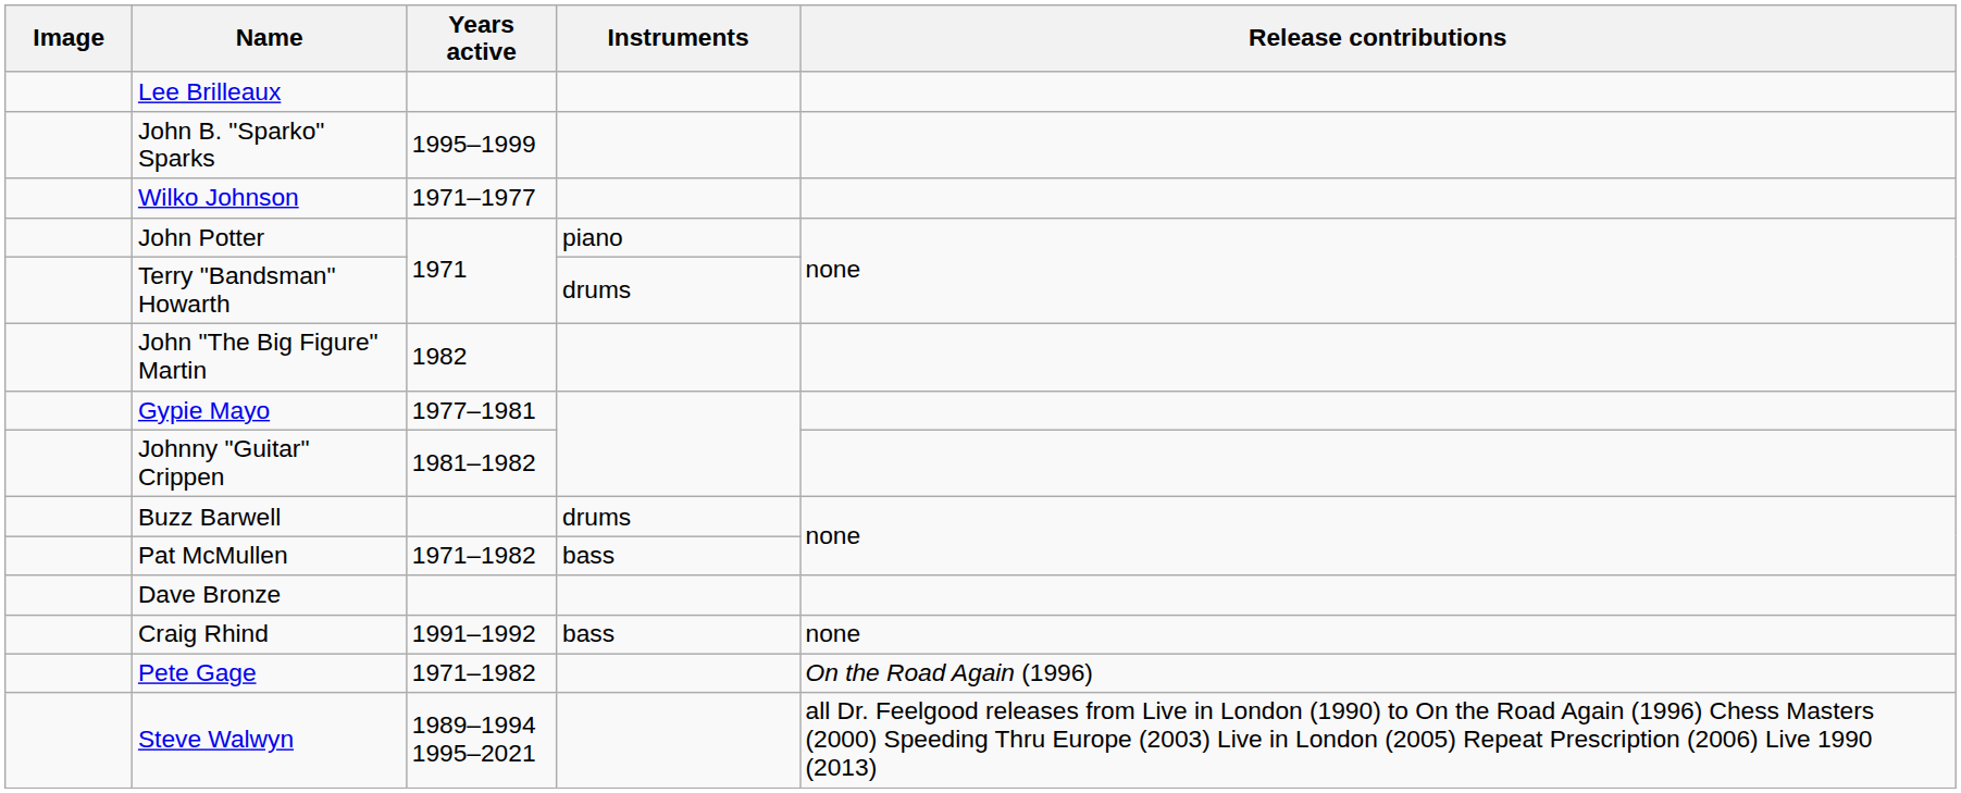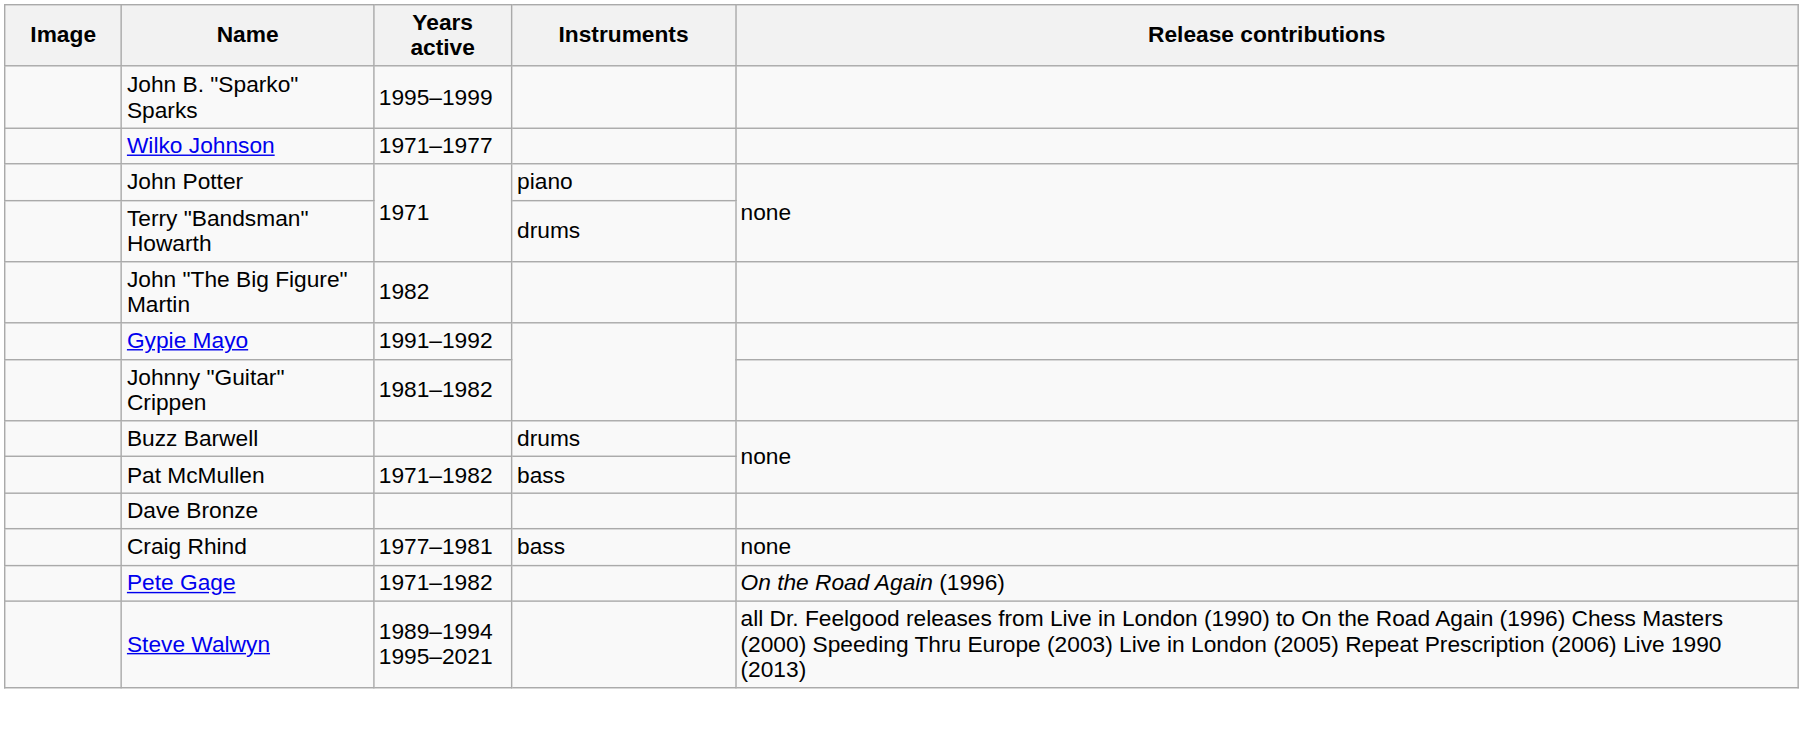- row: Lee Brilleaux
Gypie Mayo | Years active: 1977–1981 -> 1991–1992
Craig Rhind | Years active: 1991–1992 -> 1977–1981
